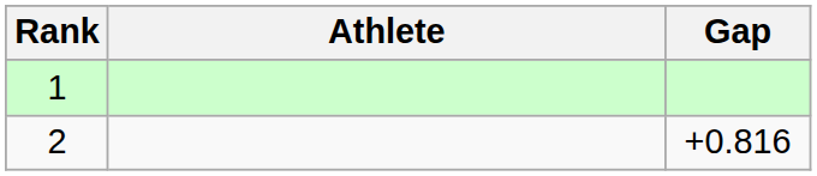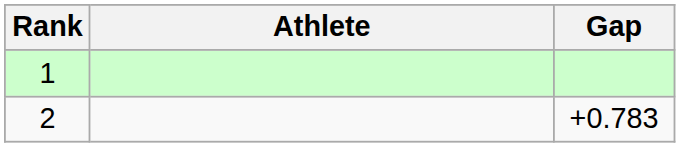2 | Gap: +0.816 -> +0.783
